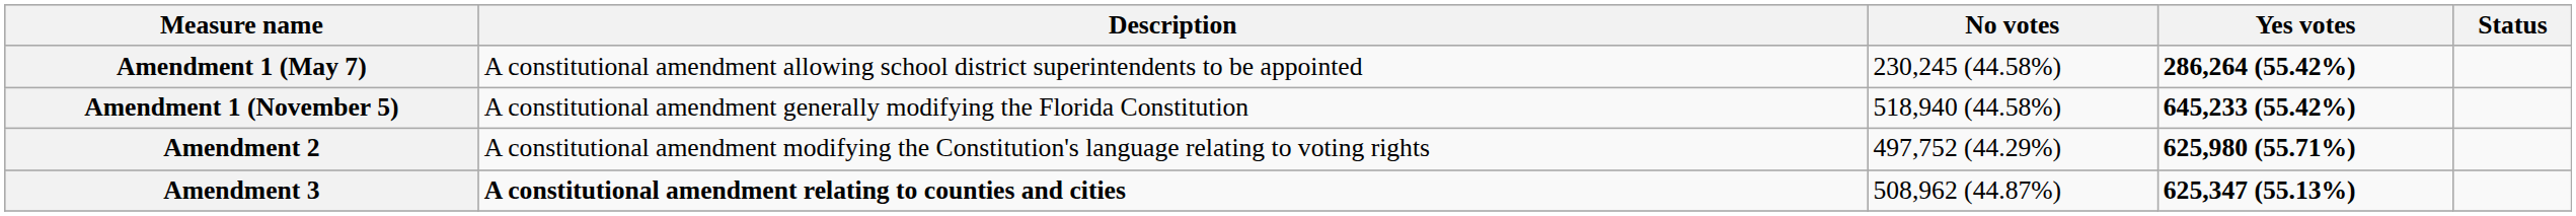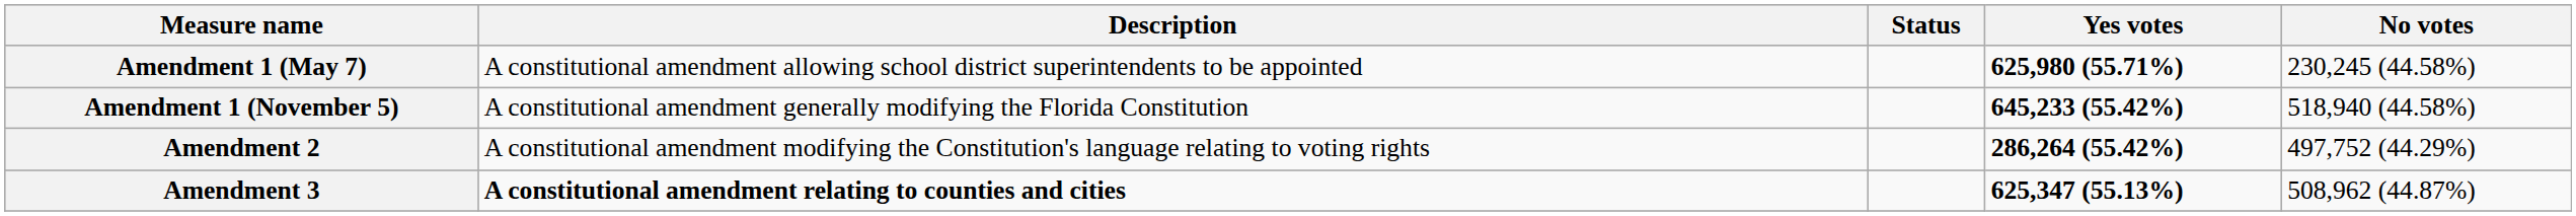columns swapped: Status <-> No votes
Amendment 1 (May 7) | Yes votes: 286,264 (55.42%) -> 625,980 (55.71%)
Amendment 2 | Yes votes: 625,980 (55.71%) -> 286,264 (55.42%)
